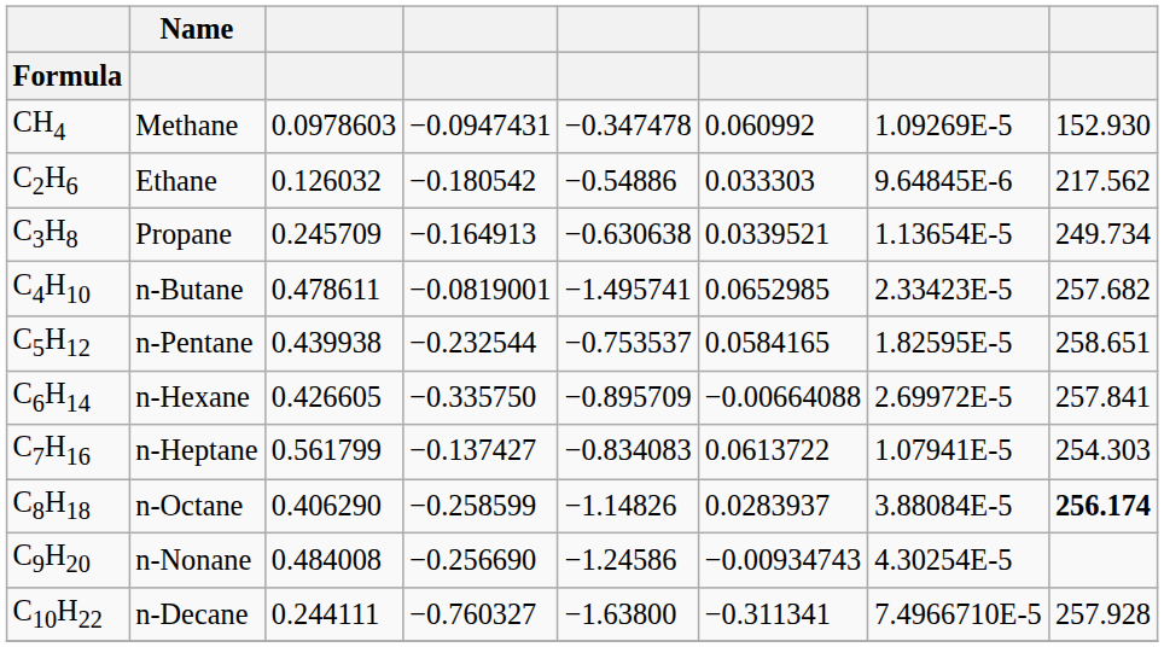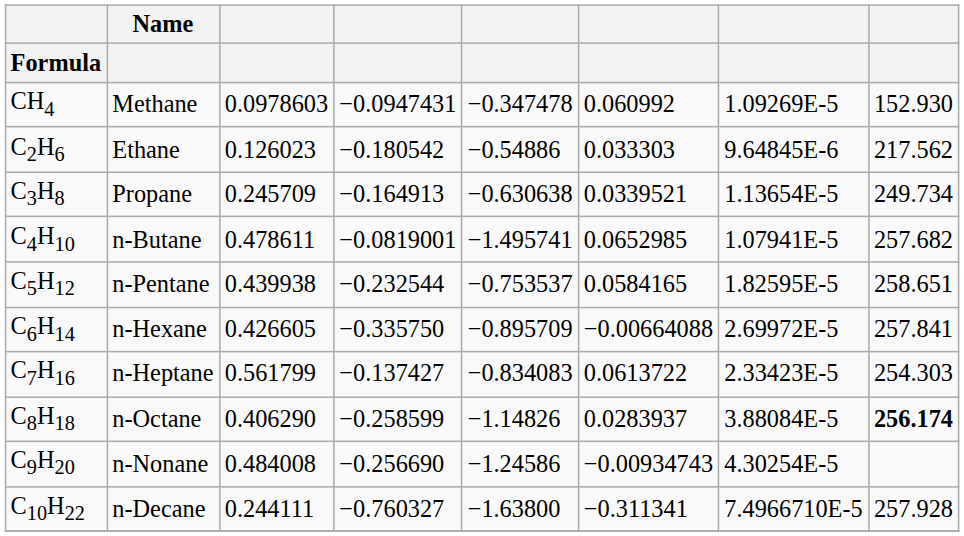C2H6 | column 3: 0.126032 -> 0.126023
C4H10 | column 7: 2.33423E-5 -> 1.07941E-5
C7H16 | column 7: 1.07941E-5 -> 2.33423E-5
